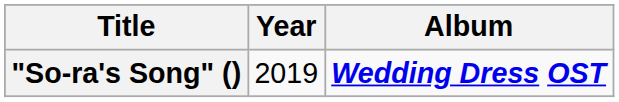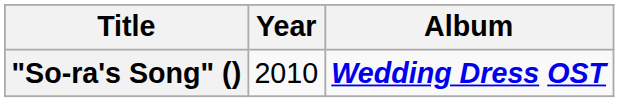"So-ra's Song" () | Year: 2019 -> 2010
